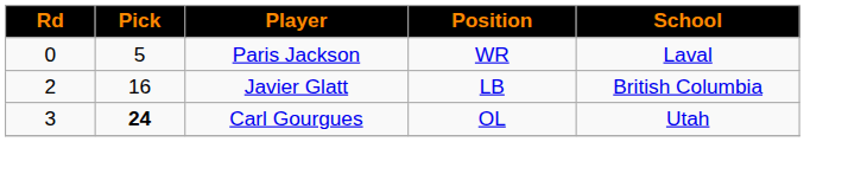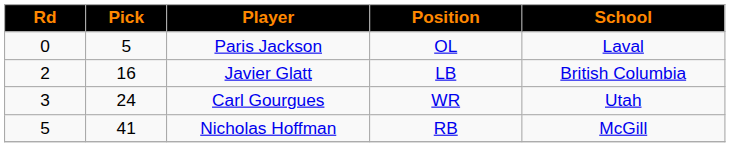Paris Jackson | Position: WR -> OL
Carl Gourgues | Pick: bold -> normal
Carl Gourgues | Position: OL -> WR
+ row: 5 | 41 | Nicholas Hoffman | RB | McGill
